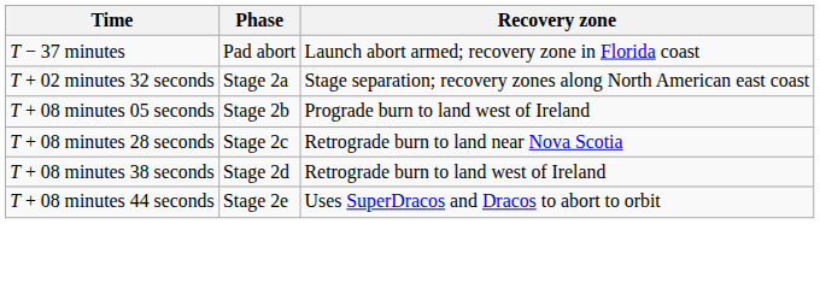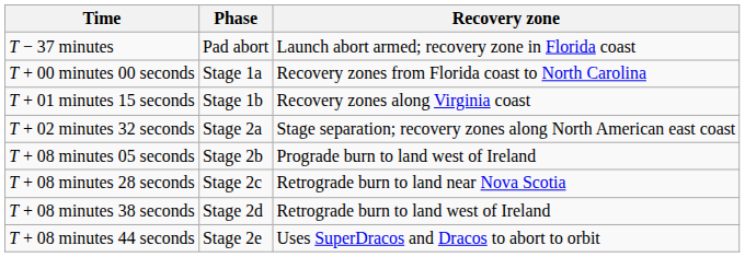+ row: T + 00 minutes 00 seconds | Stage 1a | Recovery zones from Florida coast to North Carolina
+ row: T + 01 minutes 15 seconds | Stage 1b | Recovery zones along Virginia coast
